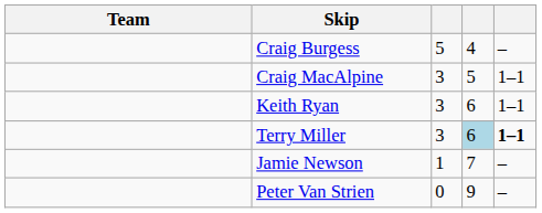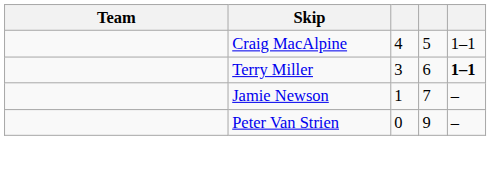- row: Craig Burgess | 5 | 4 | –
Craig MacAlpine | column 3: 3 -> 4
- row: Keith Ryan | 3 | 6 | 1–1
Terry Miller | column 4: lightblue background -> no background
